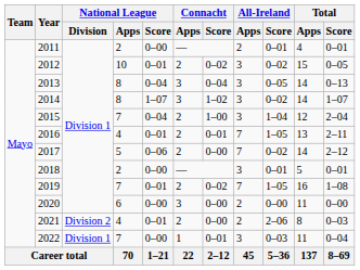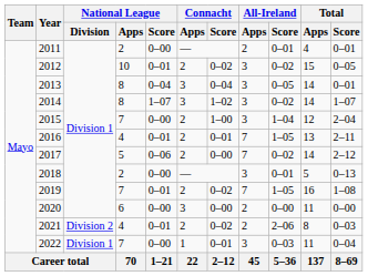2013 | Total / Score: 0–13 -> 0–01
2015 | National League / Score: 0–04 -> 0–00
2018 | Total / Score: 0–01 -> 0–13
2021 | Connacht / Score: 0–00 -> 0–02
